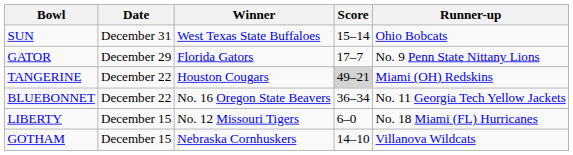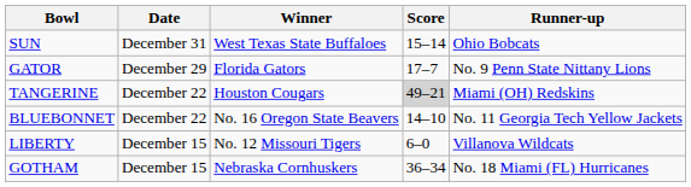BLUEBONNET | Score: 36–34 -> 14–10
LIBERTY | Runner-up: No. 18 Miami (FL) Hurricanes -> Villanova Wildcats
GOTHAM | Score: 14–10 -> 36–34
GOTHAM | Runner-up: Villanova Wildcats -> No. 18 Miami (FL) Hurricanes
